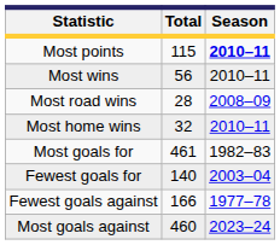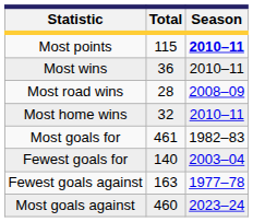Most wins | Total: 56 -> 36
Fewest goals against | Total: 166 -> 163
